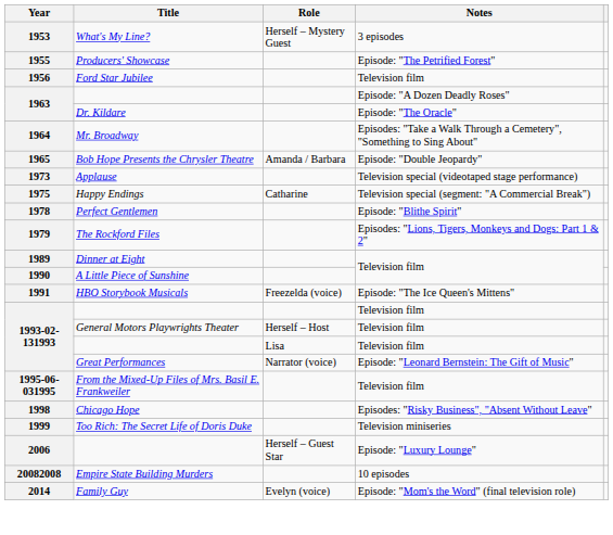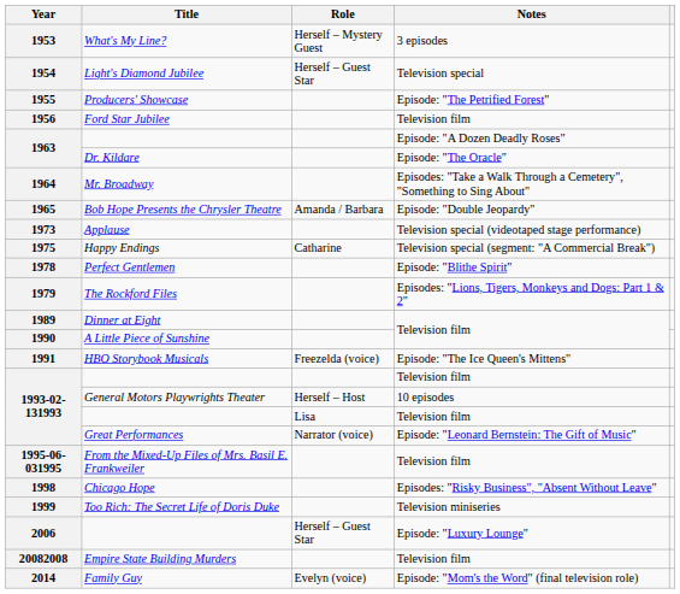+ row: 1954 | Light's Diamond Jubilee | Herself – Guest Star | Television special
General Motors Playwrights Theater | Notes: Television film -> 10 episodes
Empire State Building Murders | Notes: 10 episodes -> Television film
